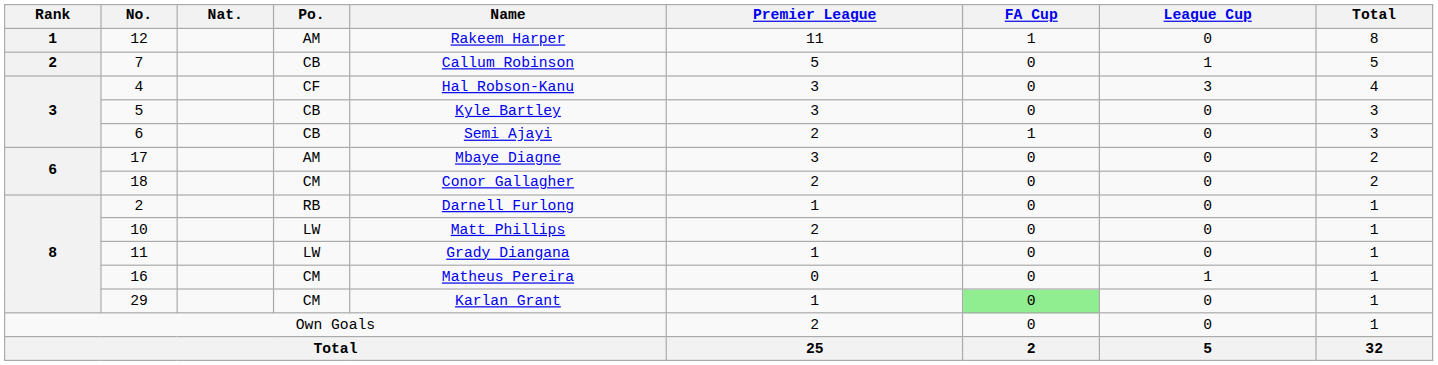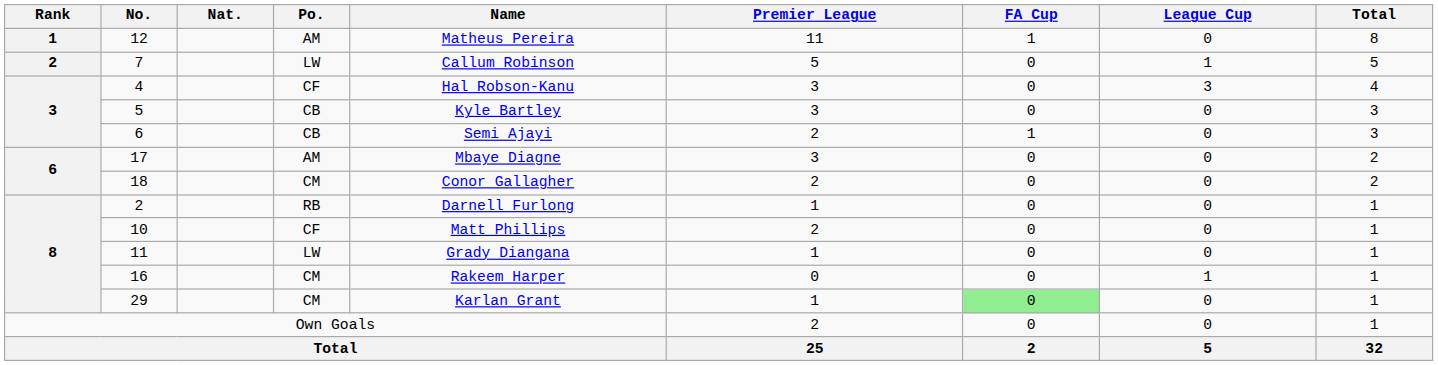12 | Name: Rakeem Harper -> Matheus Pereira
7 | Po.: CB -> LW
10 | Po.: LW -> CF
16 | Name: Matheus Pereira -> Rakeem Harper
